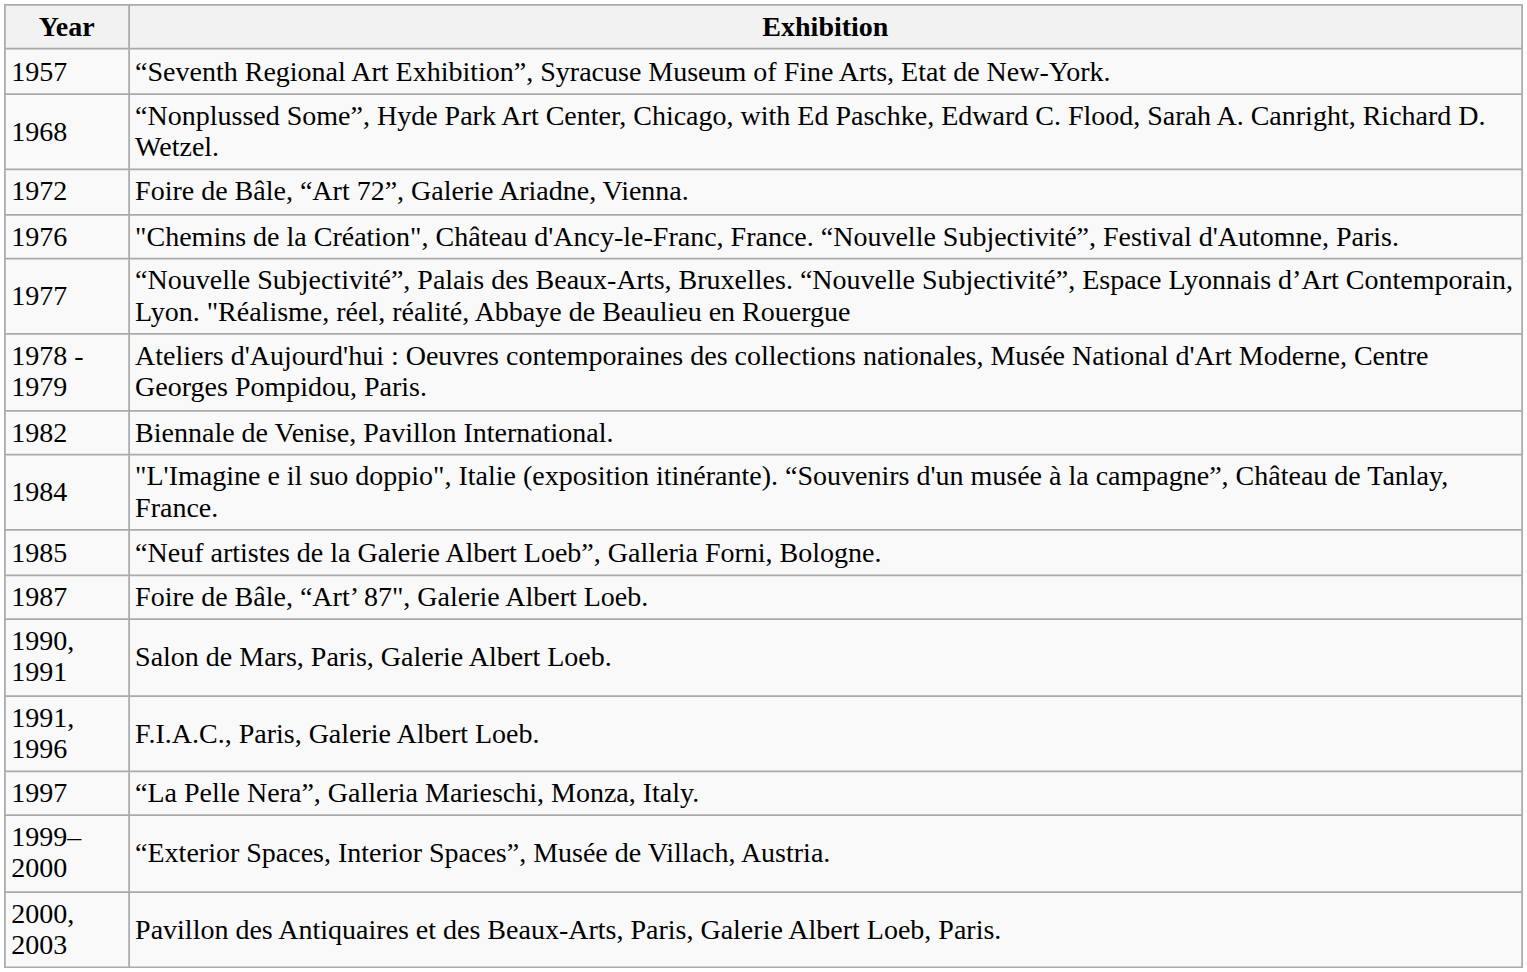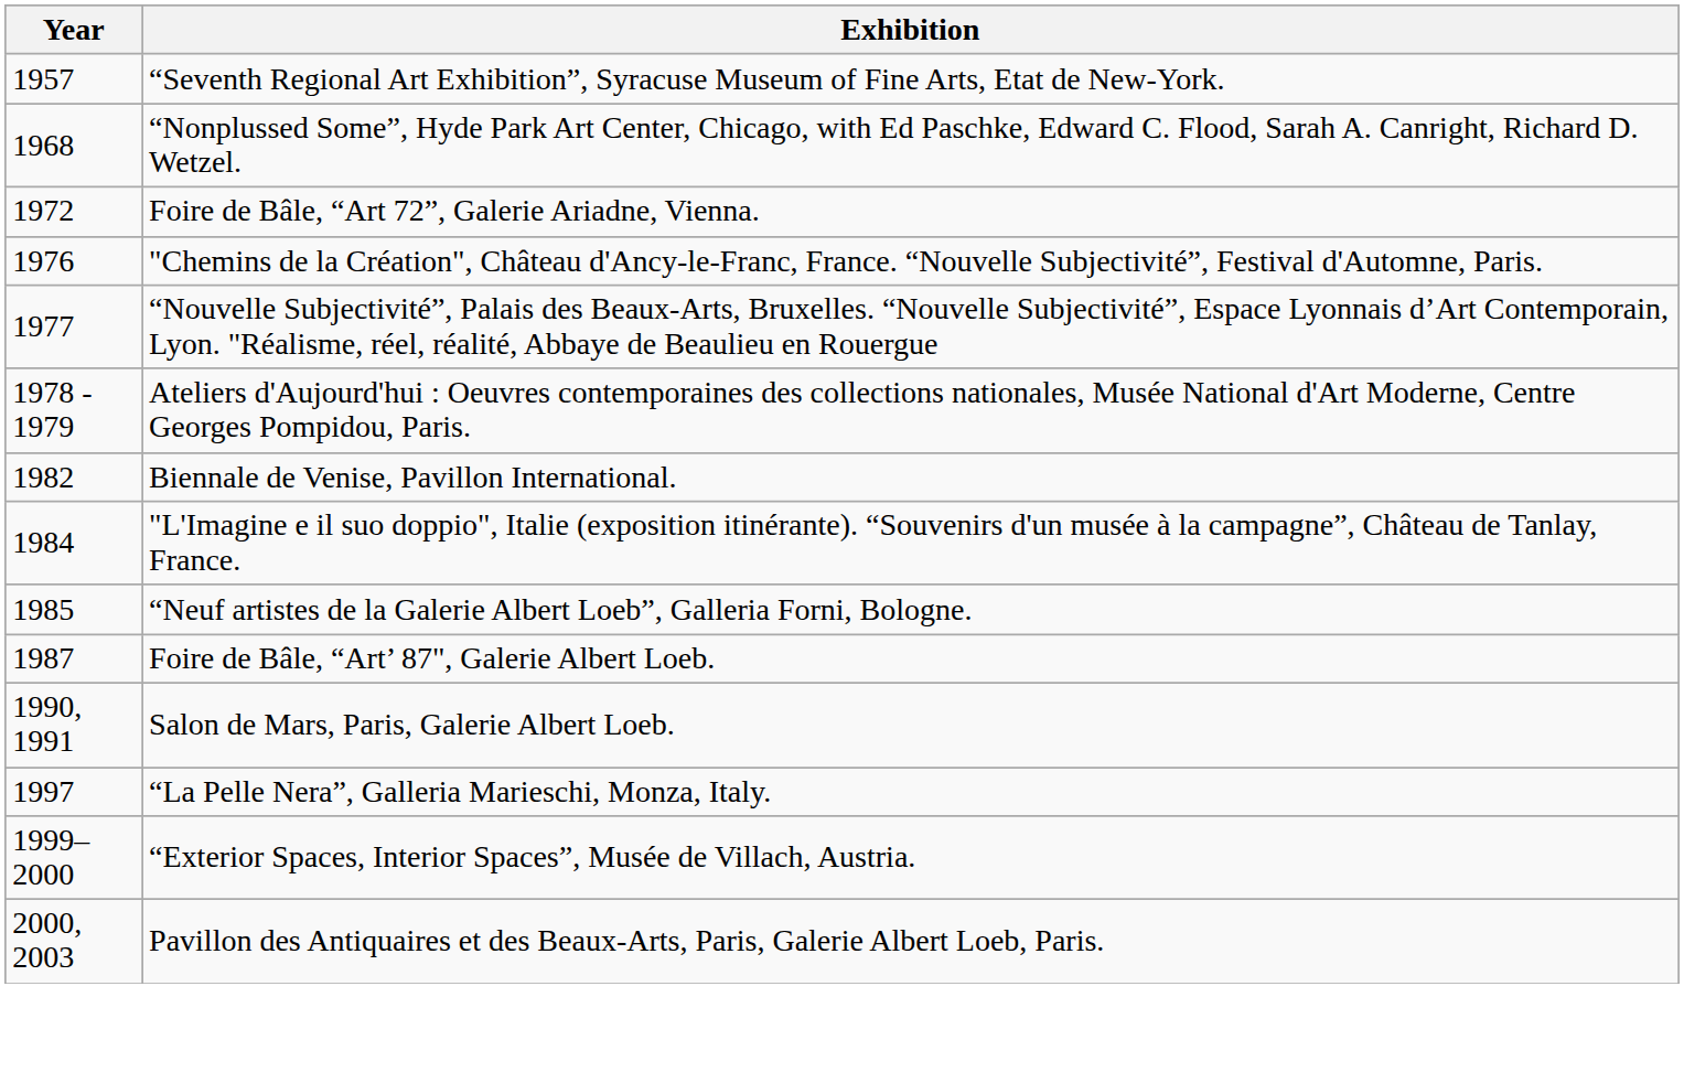- row: 1991, 1996 | F.I.A.C., Paris, Galerie Albert Loeb.
